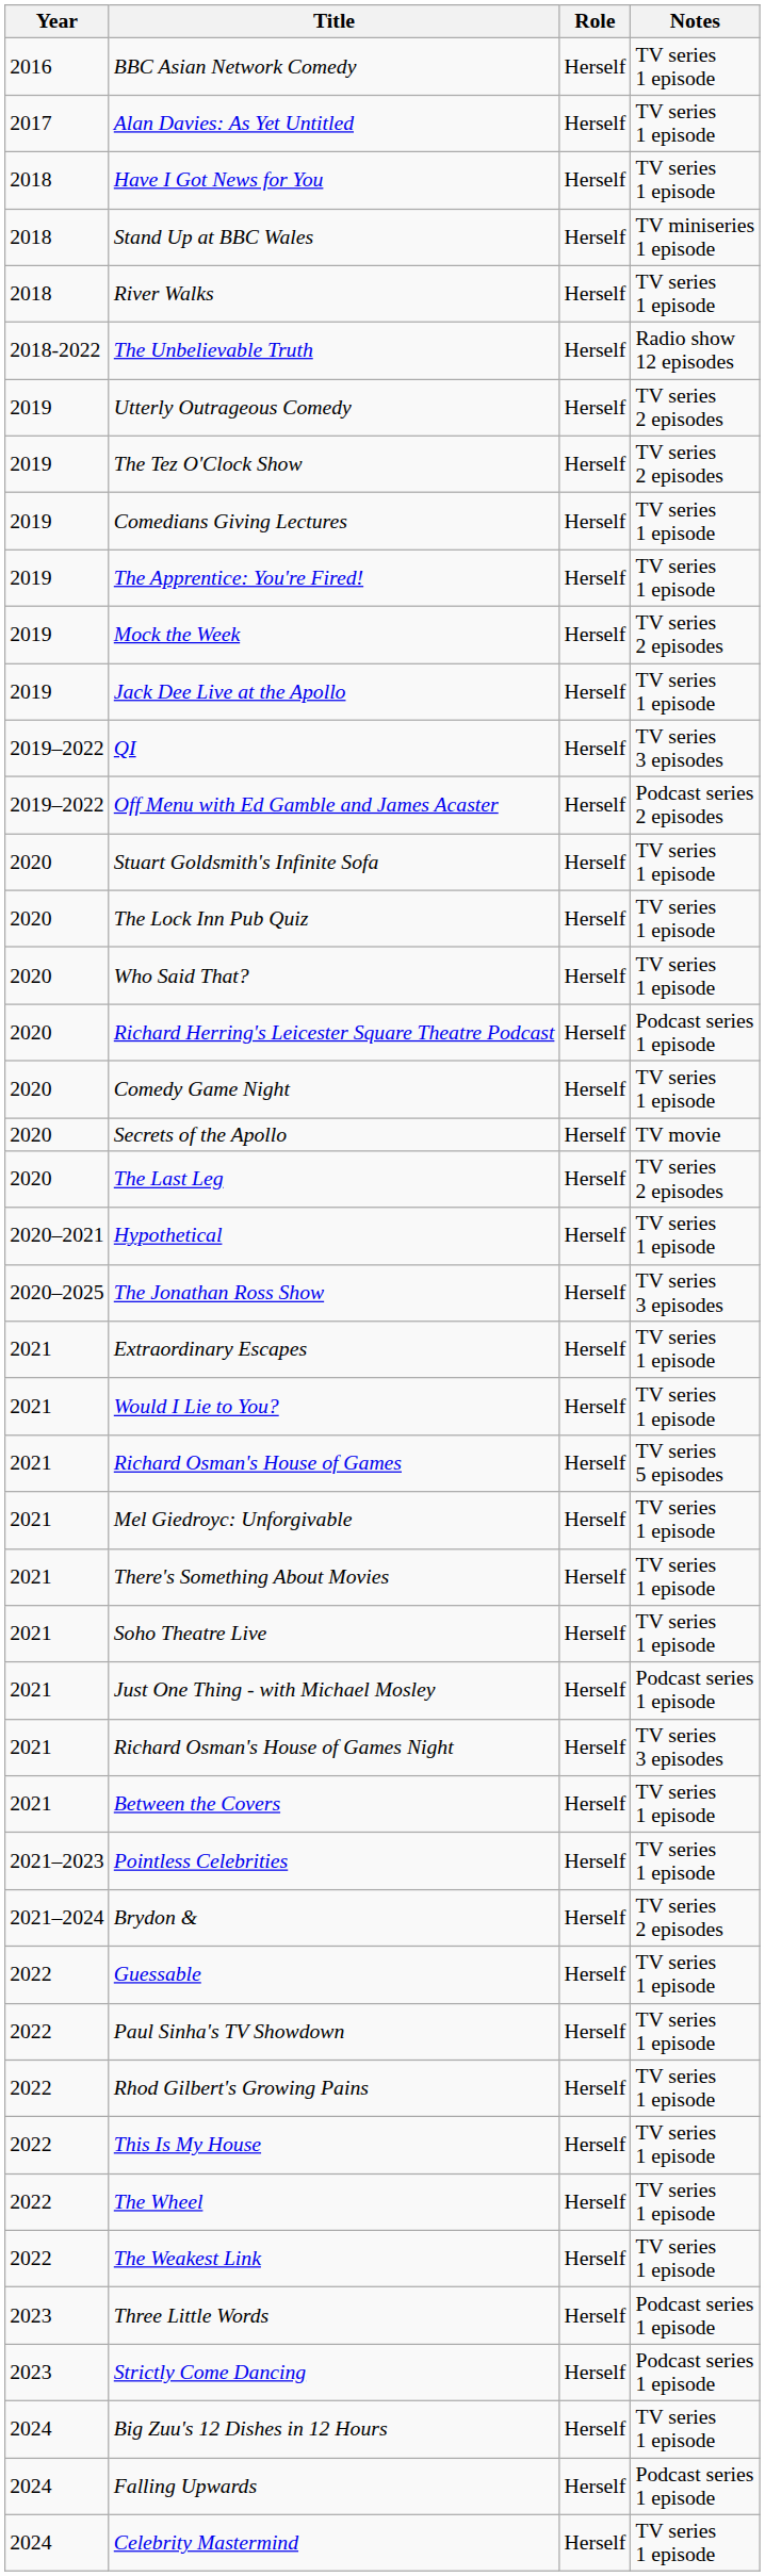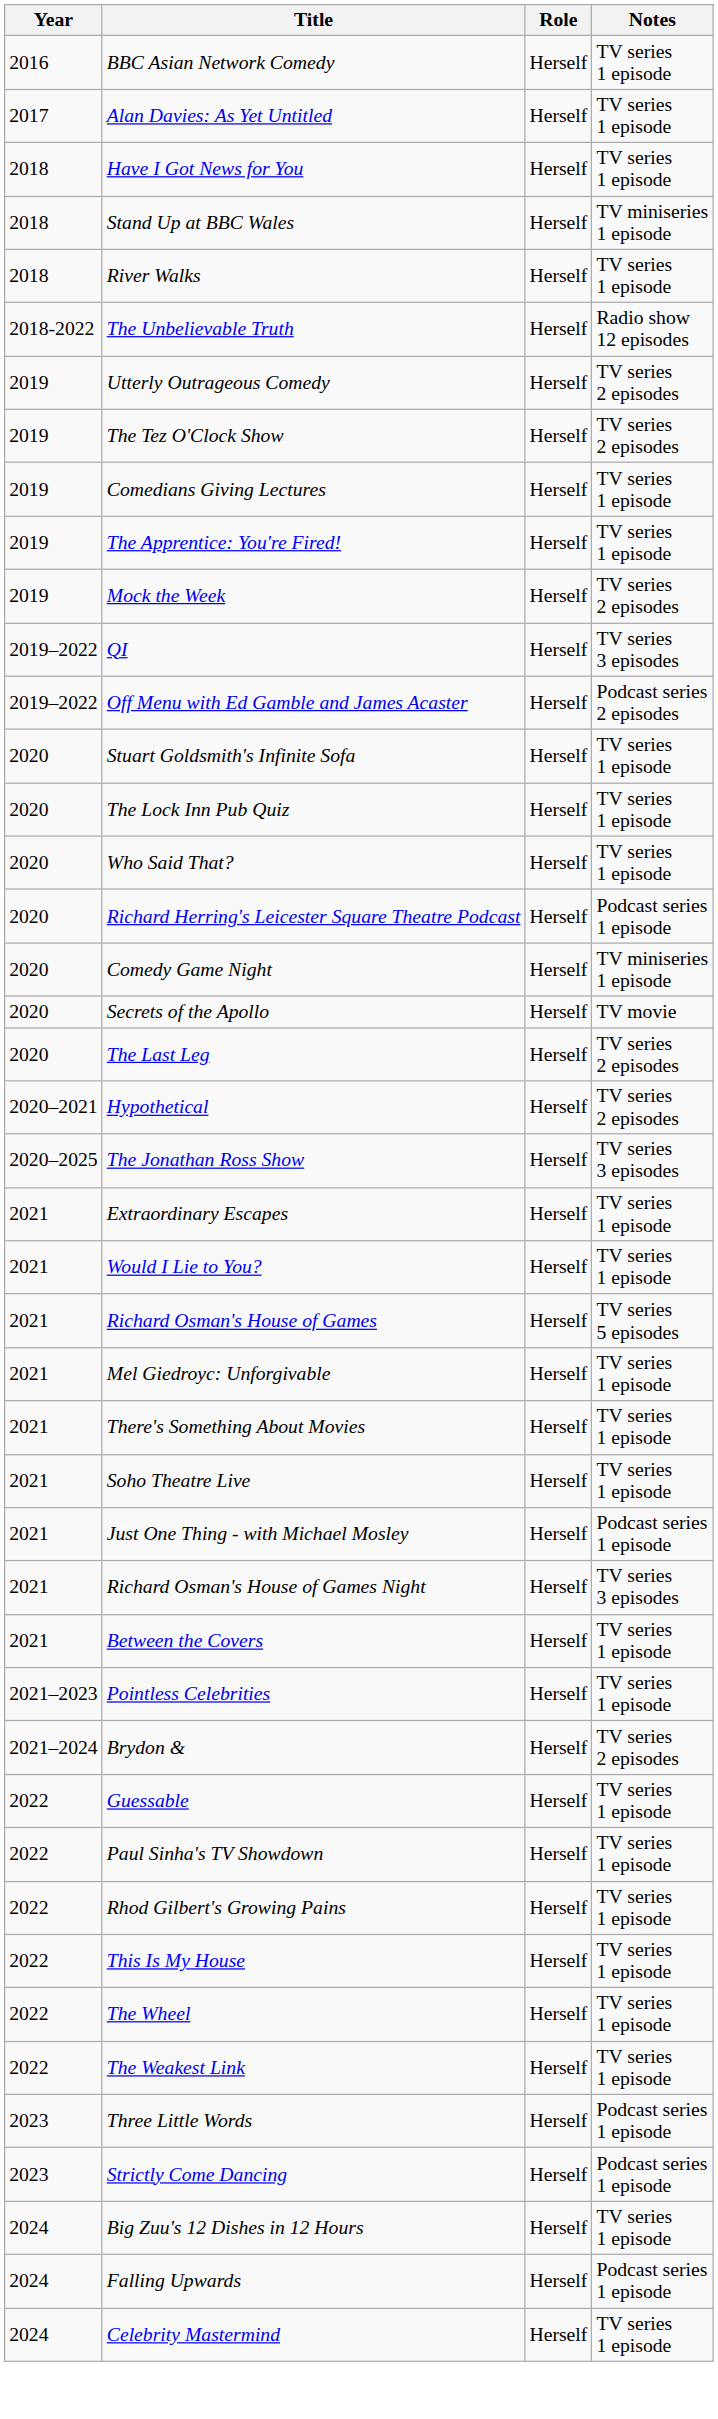- row: 2019 | Jack Dee Live at the Apollo | Herself | TV series 1 episode
Comedy Game Night | Notes: TV series 1 episode -> TV miniseries 1 episode
Hypothetical | Notes: TV series 1 episode -> TV series 2 episodes
